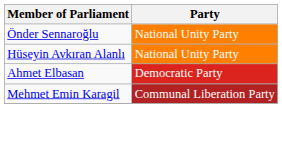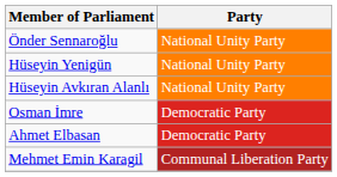+ row: Hüseyin Yenigün | National Unity Party
+ row: Osman İmre | Democratic Party
